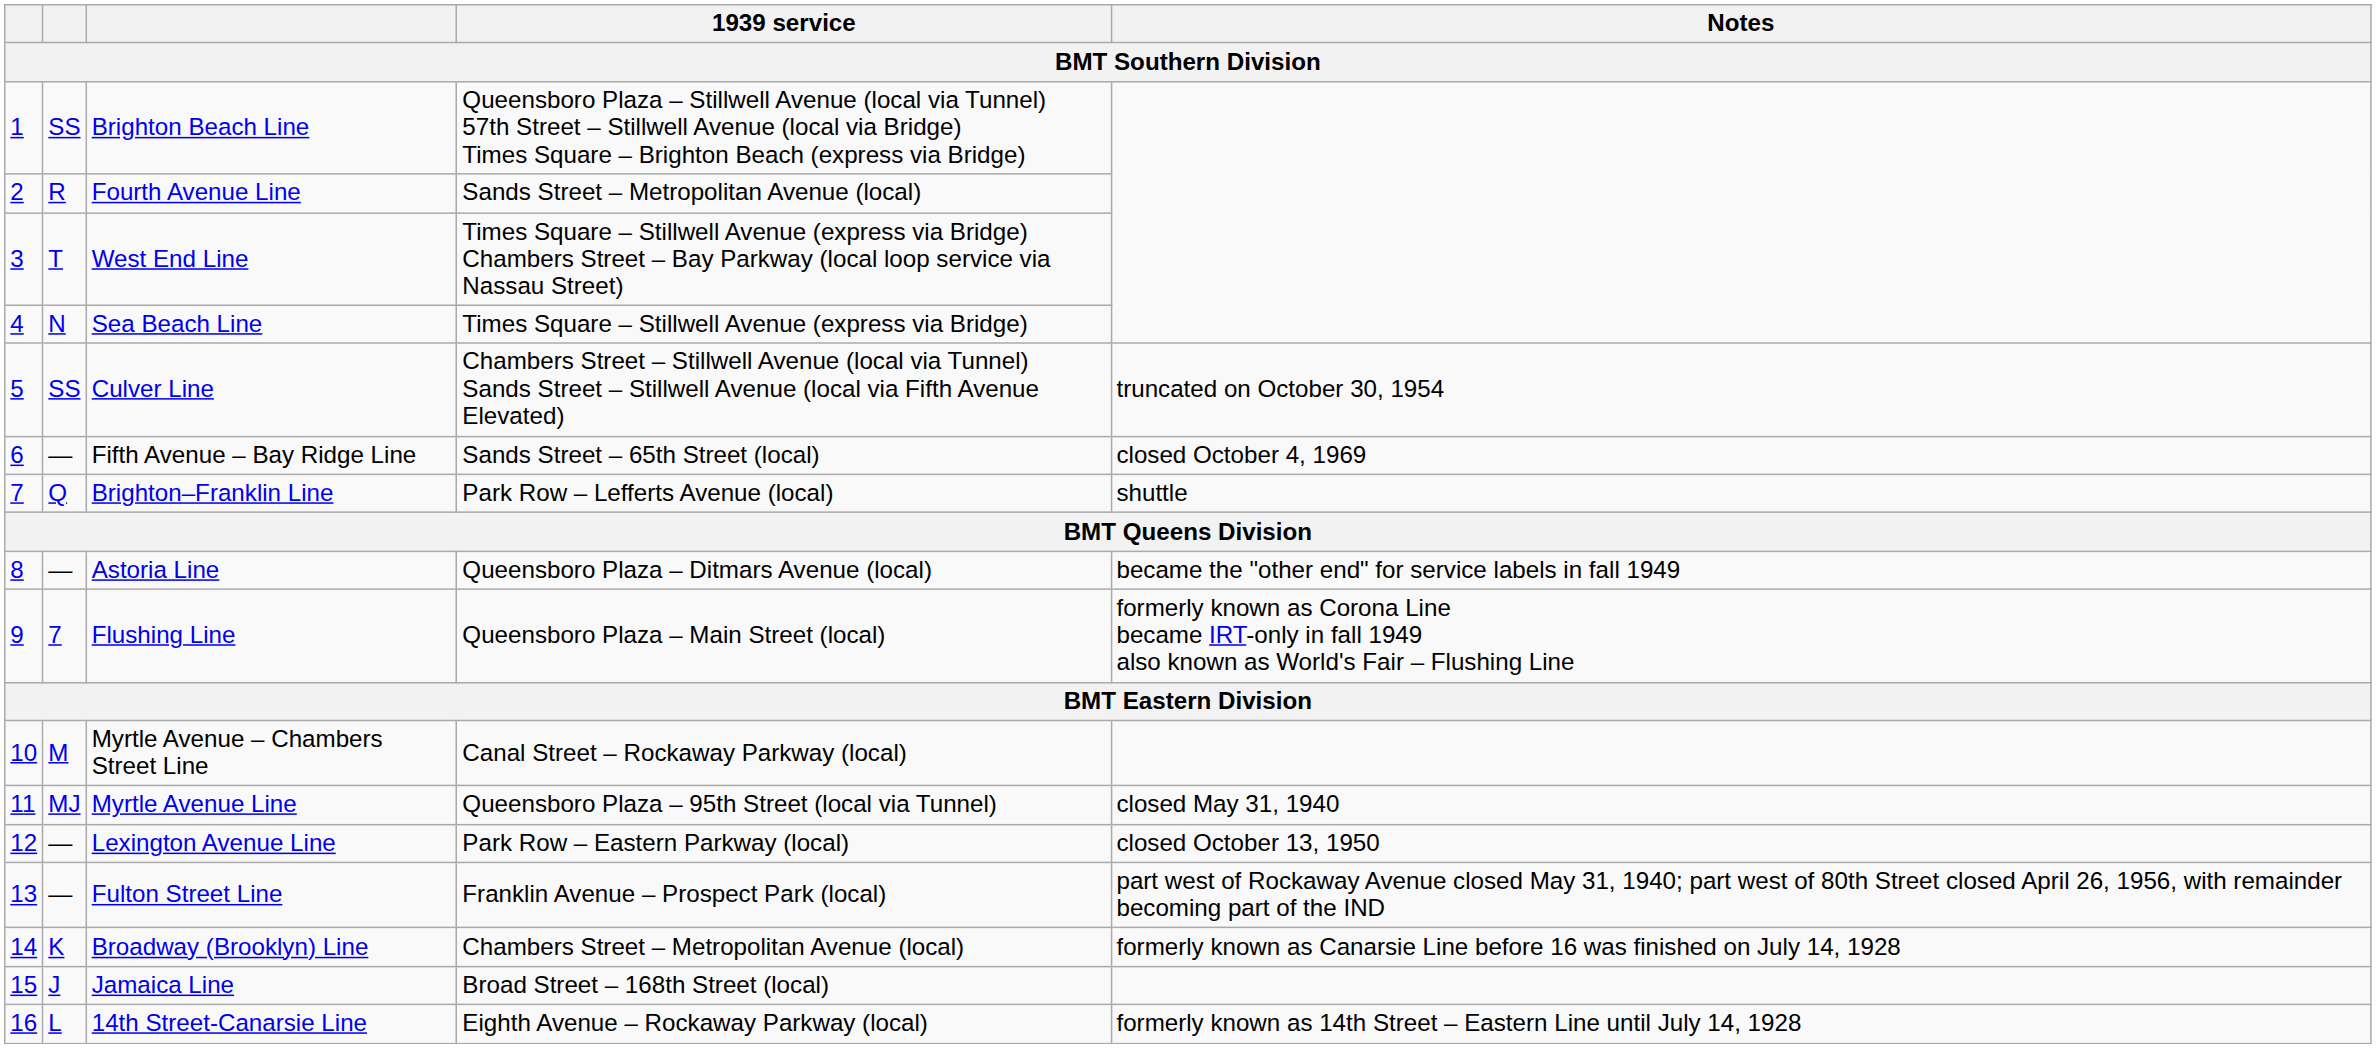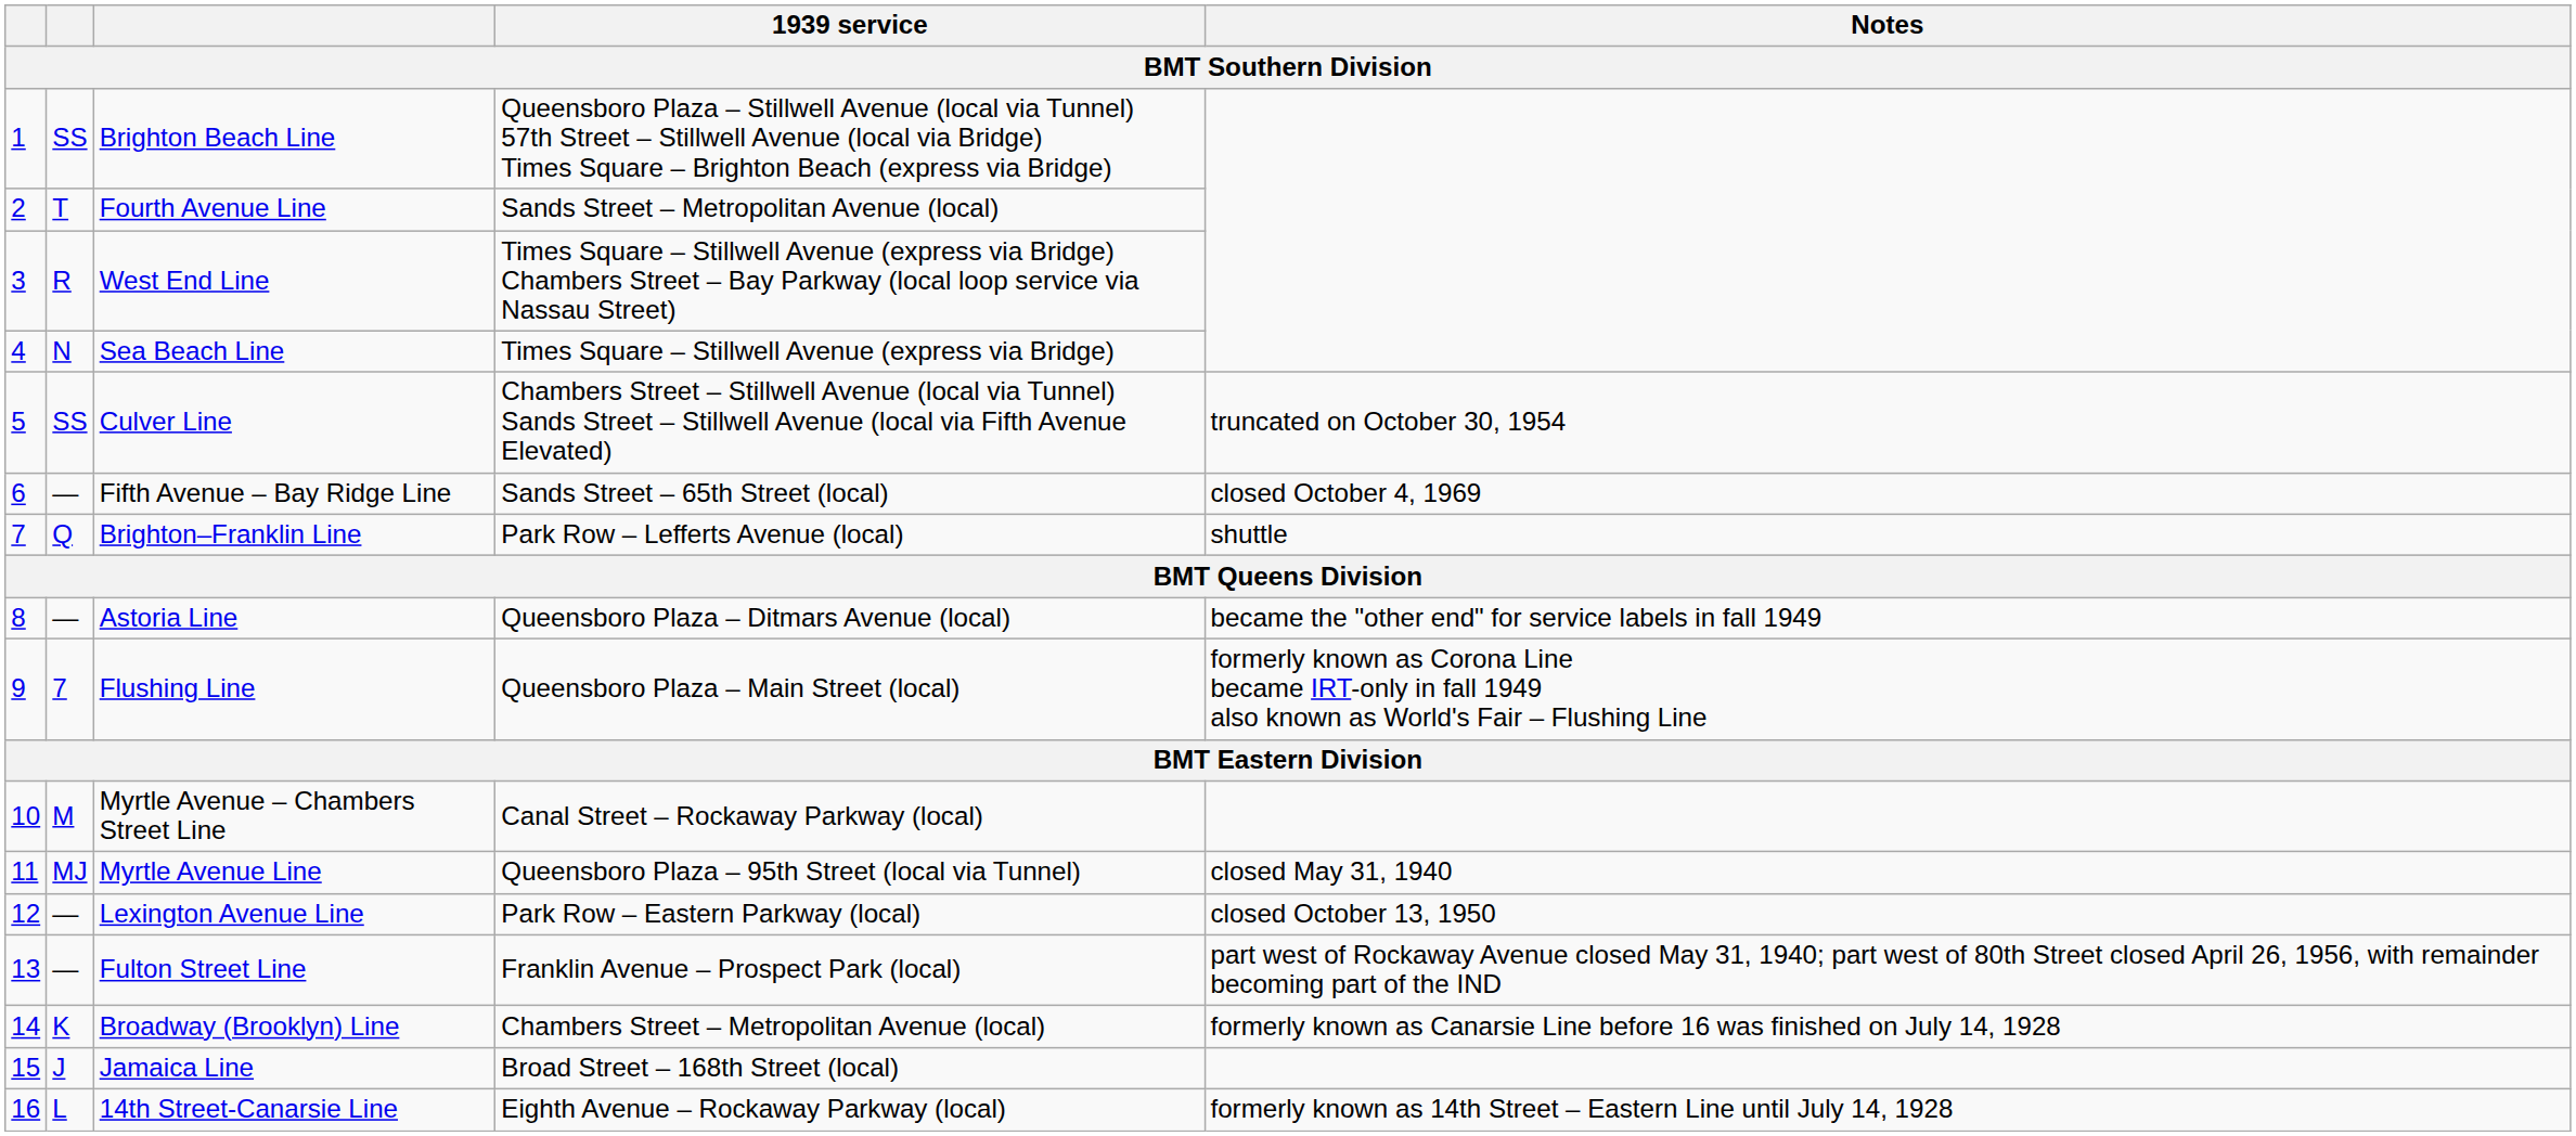Fourth Avenue Line | column 2: R -> T
West End Line | column 2: T -> R
